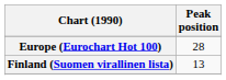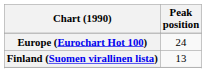Europe (Eurochart Hot 100) | Peak position: 28 -> 24
